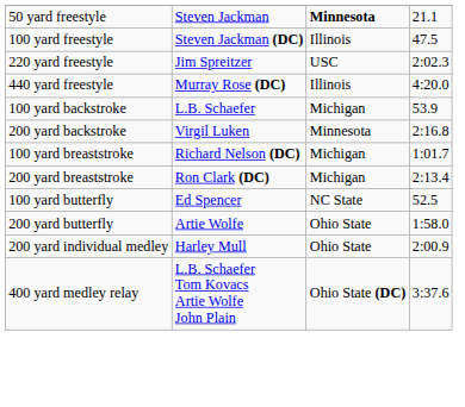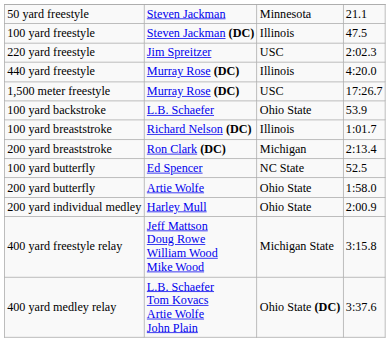50 yard freestyle | column 3: bold -> normal
+ row: 1,500 meter freestyle | Murray Rose (DC) | USC | 17:26.7
100 yard backstroke | column 3: Michigan -> Ohio State
- row: 200 yard backstroke | Virgil Luken | Minnesota | 2:16.8
100 yard breaststroke | column 3: Michigan -> Illinois
+ row: 400 yard freestyle relay | Jeff Mattson Doug Rowe William Wood Mike Wood | Michigan State | 3:15.8
